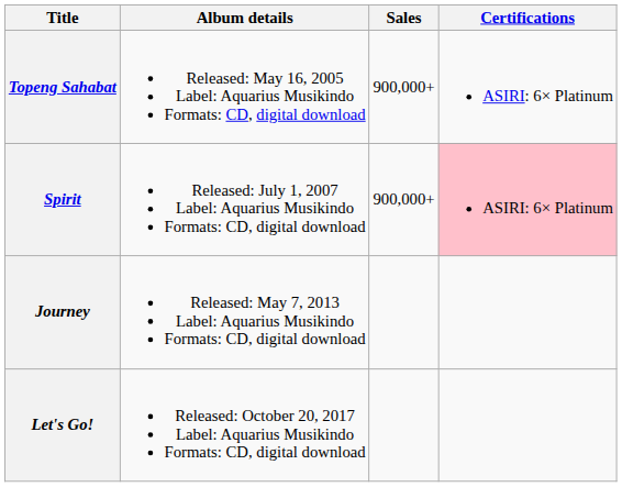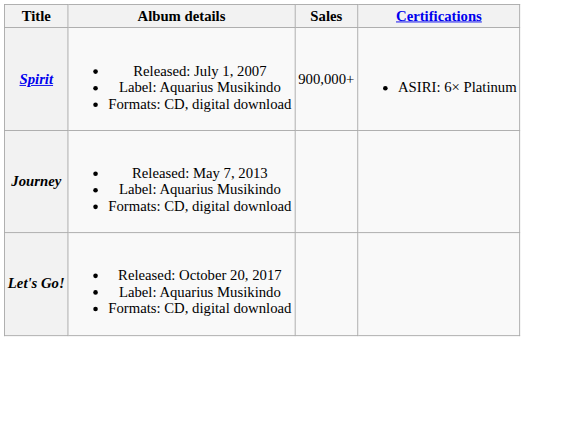- row: Topeng Sahabat | Released: May 16, 2005 Label: Aquarius Musikindo Formats: CD, digital download | 900,000+ | ASIRI: 6× Platinum
Spirit | Certifications: pink background -> no background
